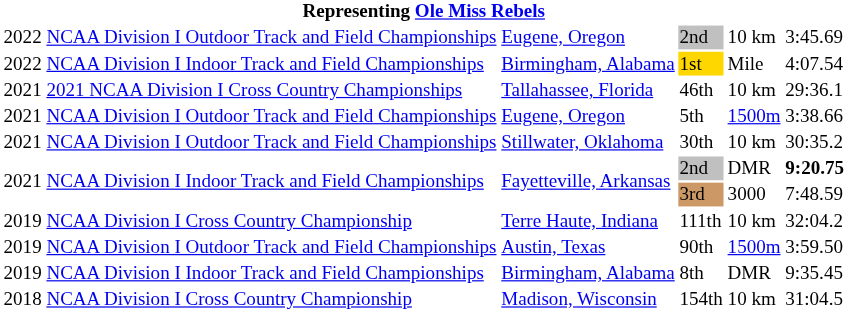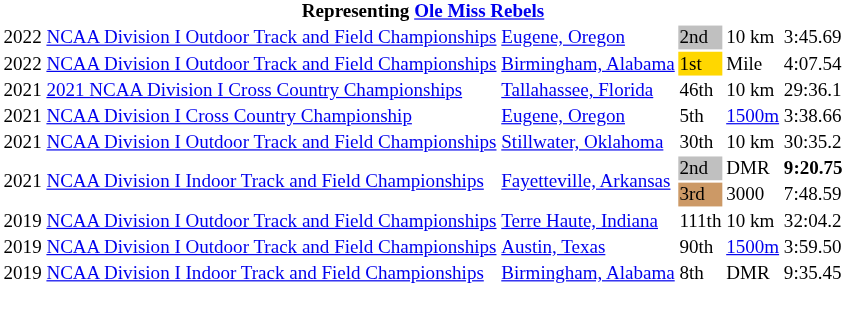1st | column 2: NCAA Division I Indoor Track and Field Championships -> NCAA Division I Outdoor Track and Field Championships
5th | column 2: NCAA Division I Outdoor Track and Field Championships -> NCAA Division I Cross Country Championship
111th | column 2: NCAA Division I Cross Country Championship -> NCAA Division I Outdoor Track and Field Championships
- row: 2018 | NCAA Division I Cross Country Championship | Madison, Wisconsin | 154th | 10 km | 31:04.5
